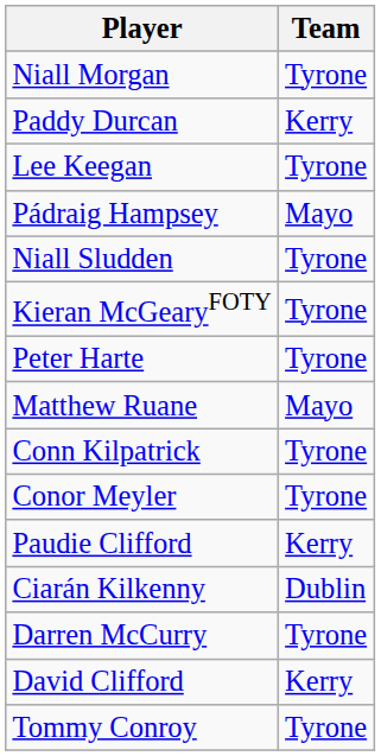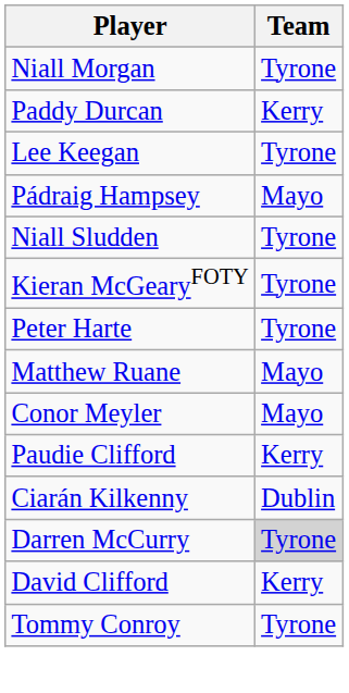- row: Conn Kilpatrick | Tyrone
Conor Meyler | Team: Tyrone -> Mayo
Darren McCurry | Team: no background -> lightgrey background
